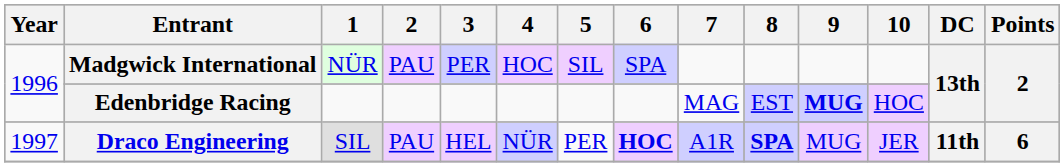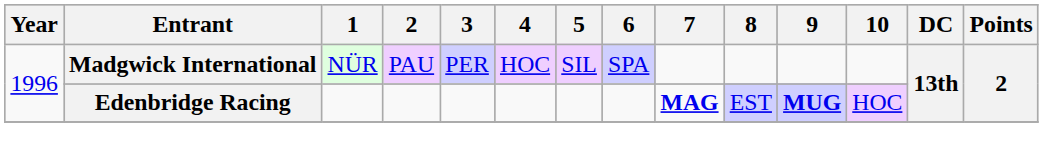Edenbridge Racing | 7: normal -> bold
- row: 1997 | Draco Engineering | SIL | PAU | HEL | NÜR | PER | HOC | A1R | SPA | MUG | JER | 11th | 6
